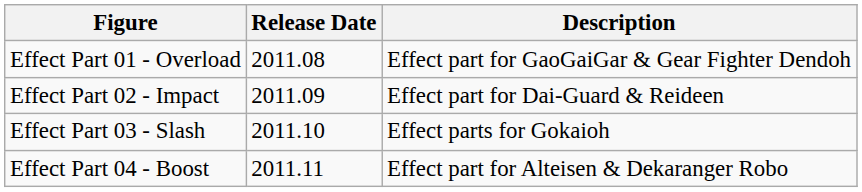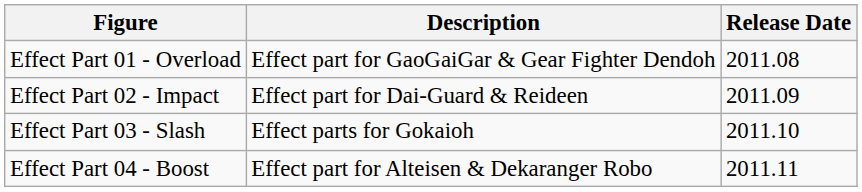columns swapped: Description <-> Release Date
